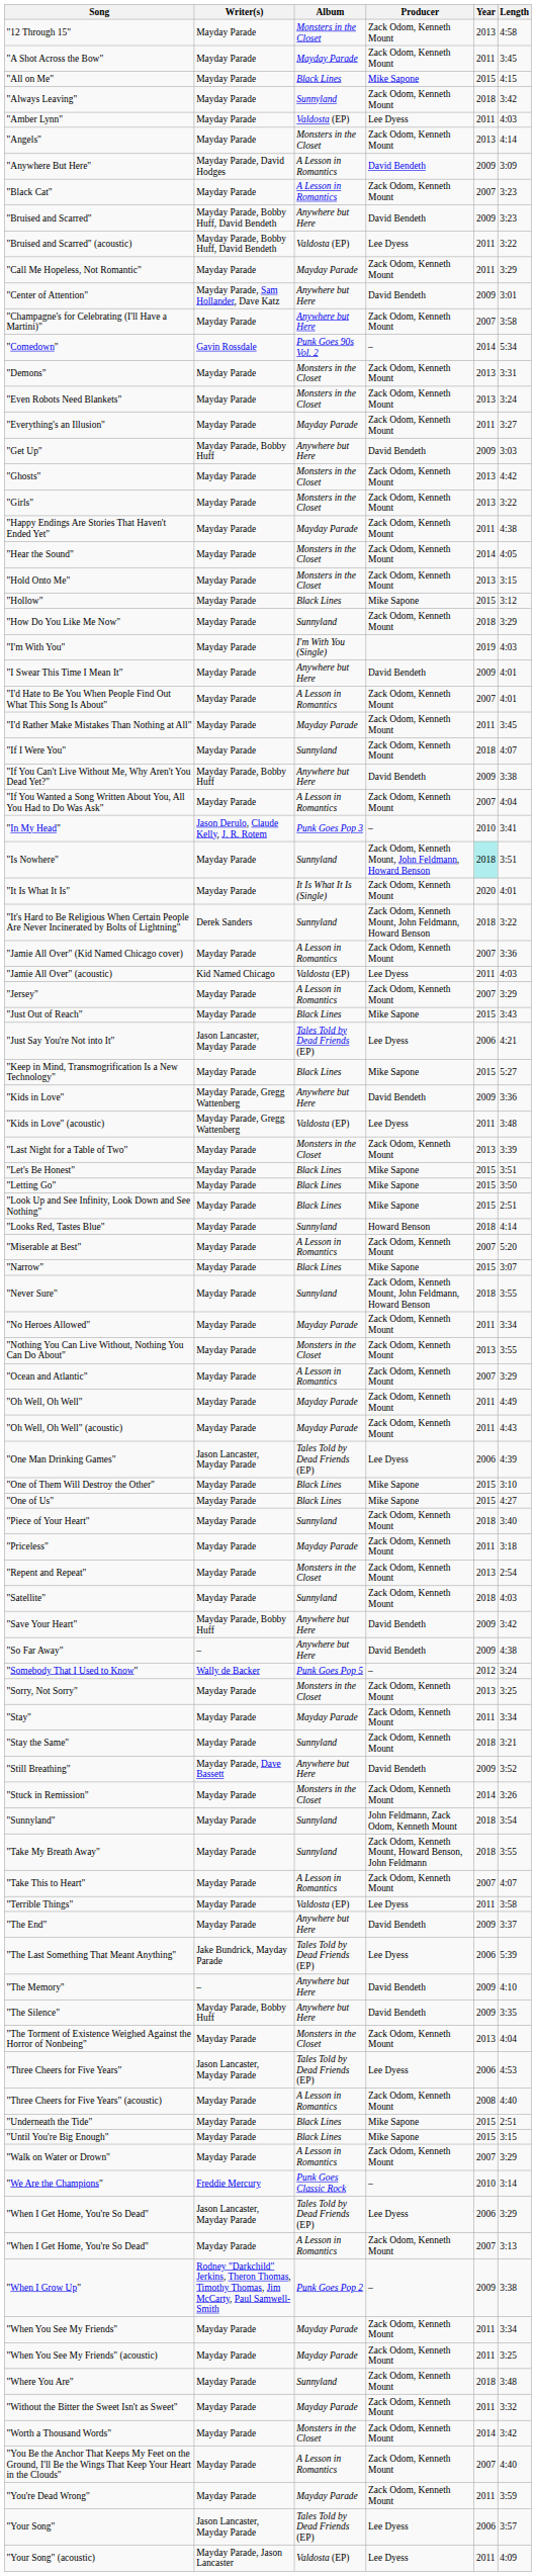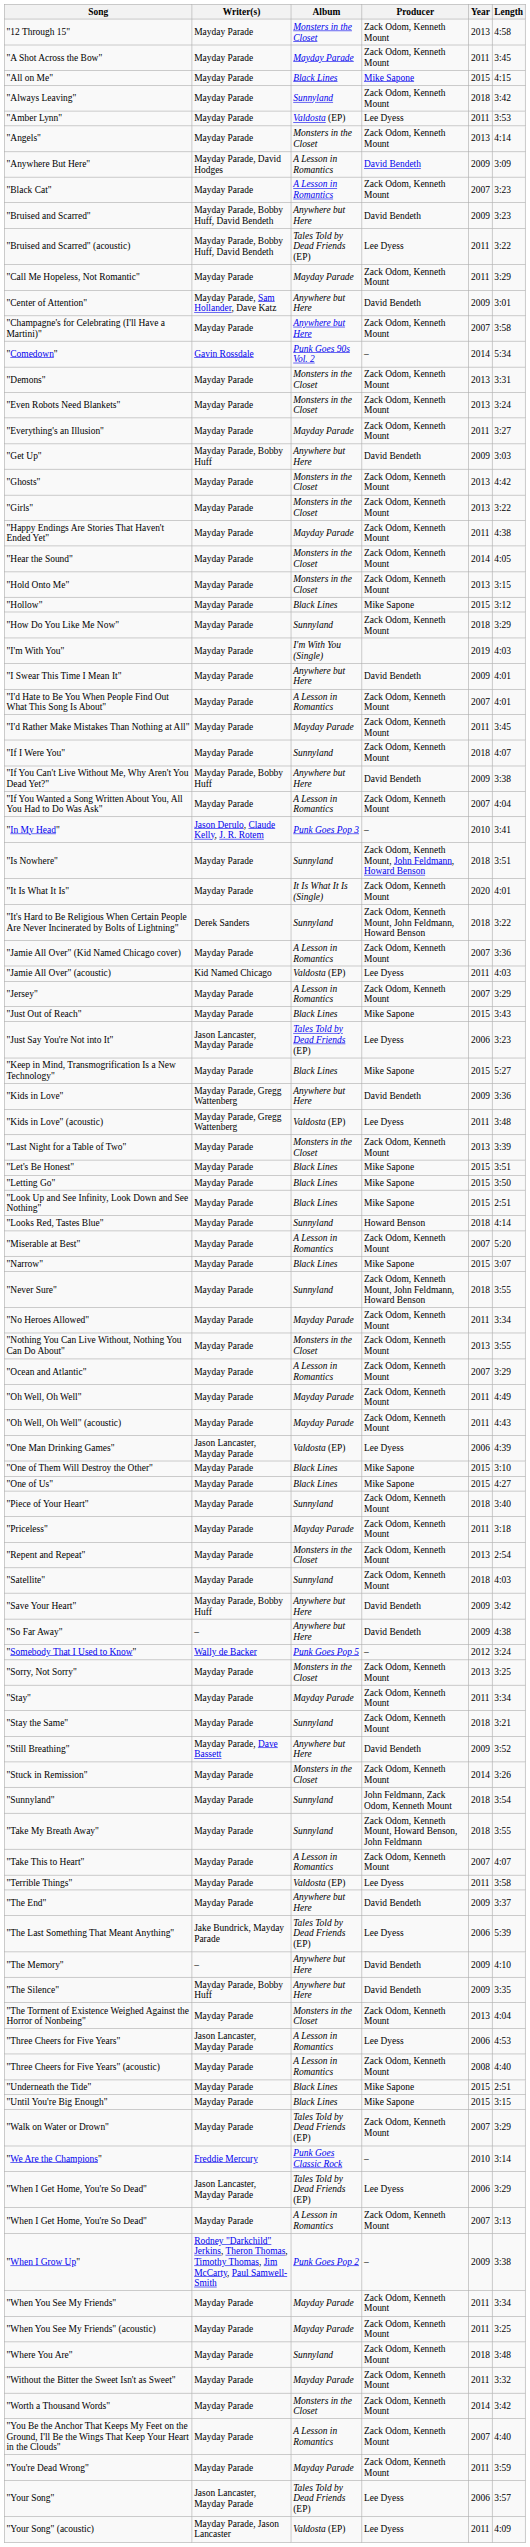"Amber Lynn" | Length: 4:03 -> 3:53
"Bruised and Scarred" (acoustic) | Album: Valdosta (EP) -> Tales Told by Dead Friends (EP)
"Is Nowhere" | Year: paleturquoise background -> no background
"Just Say You're Not into It" | Length: 4:21 -> 3:23
"One Man Drinking Games" | Album: Tales Told by Dead Friends (EP) -> Valdosta (EP)
"Three Cheers for Five Years" | Album: Tales Told by Dead Friends (EP) -> A Lesson in Romantics
"Walk on Water or Drown" | Album: A Lesson in Romantics -> Tales Told by Dead Friends (EP)
